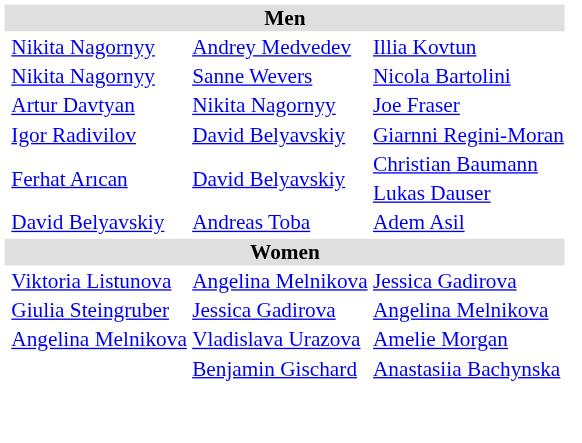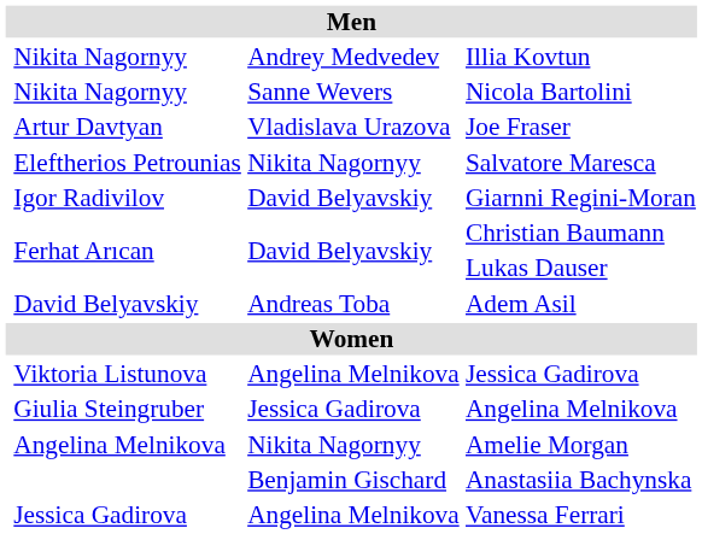Joe Fraser | column 3: Nikita Nagornyy -> Vladislava Urazova
+ row: Eleftherios Petrounias | Nikita Nagornyy | Salvatore Maresca
Amelie Morgan | column 3: Vladislava Urazova -> Nikita Nagornyy
+ row: Jessica Gadirova | Angelina Melnikova | Vanessa Ferrari
